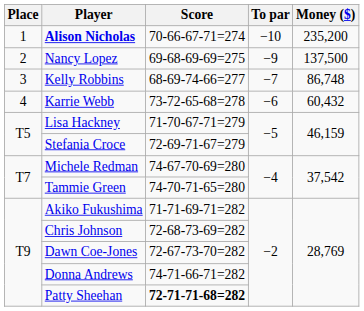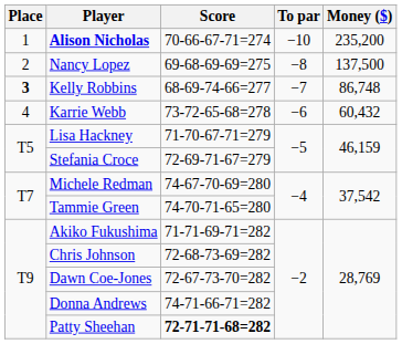Nancy Lopez | To par: −9 -> −8
Kelly Robbins | Place: normal -> bold
